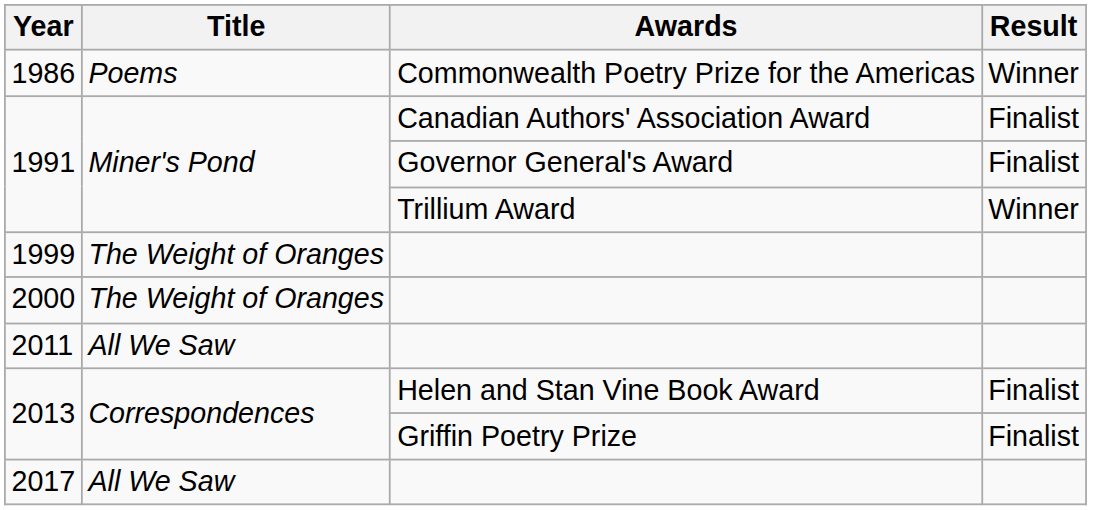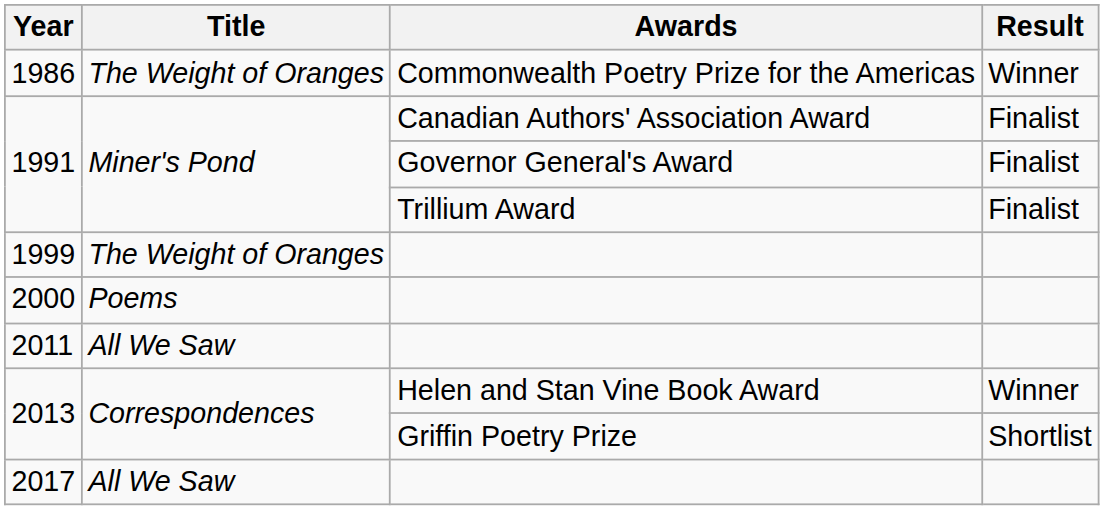1986 | Title: Poems -> The Weight of Oranges
1991 / Trillium Award | Result: Winner -> Finalist
2000 | Title: The Weight of Oranges -> Poems
2013 / Helen and Stan Vine Book Award | Result: Finalist -> Winner
2013 / Griffin Poetry Prize | Result: Finalist -> Shortlist
